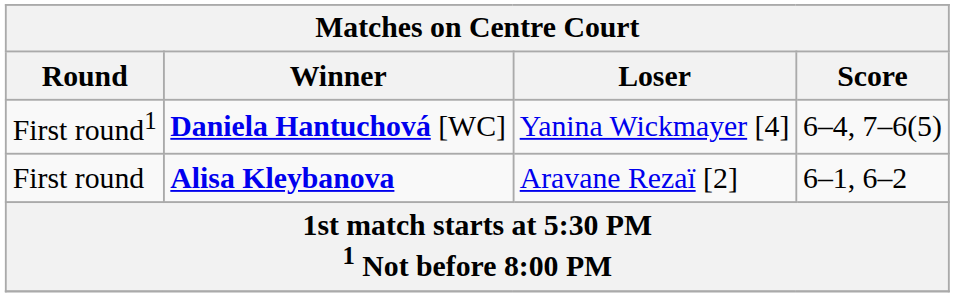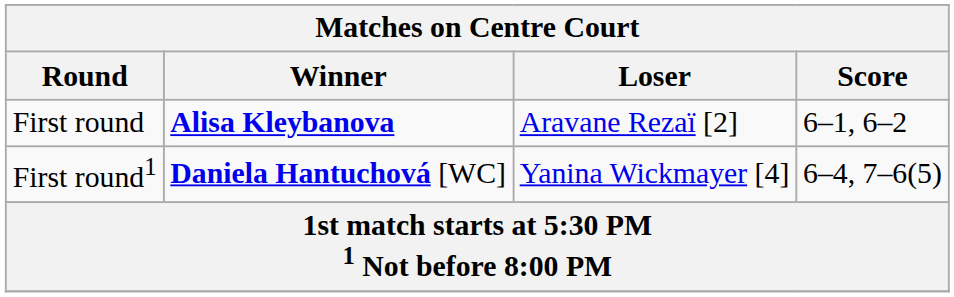rows swapped: First round <-> First round1
